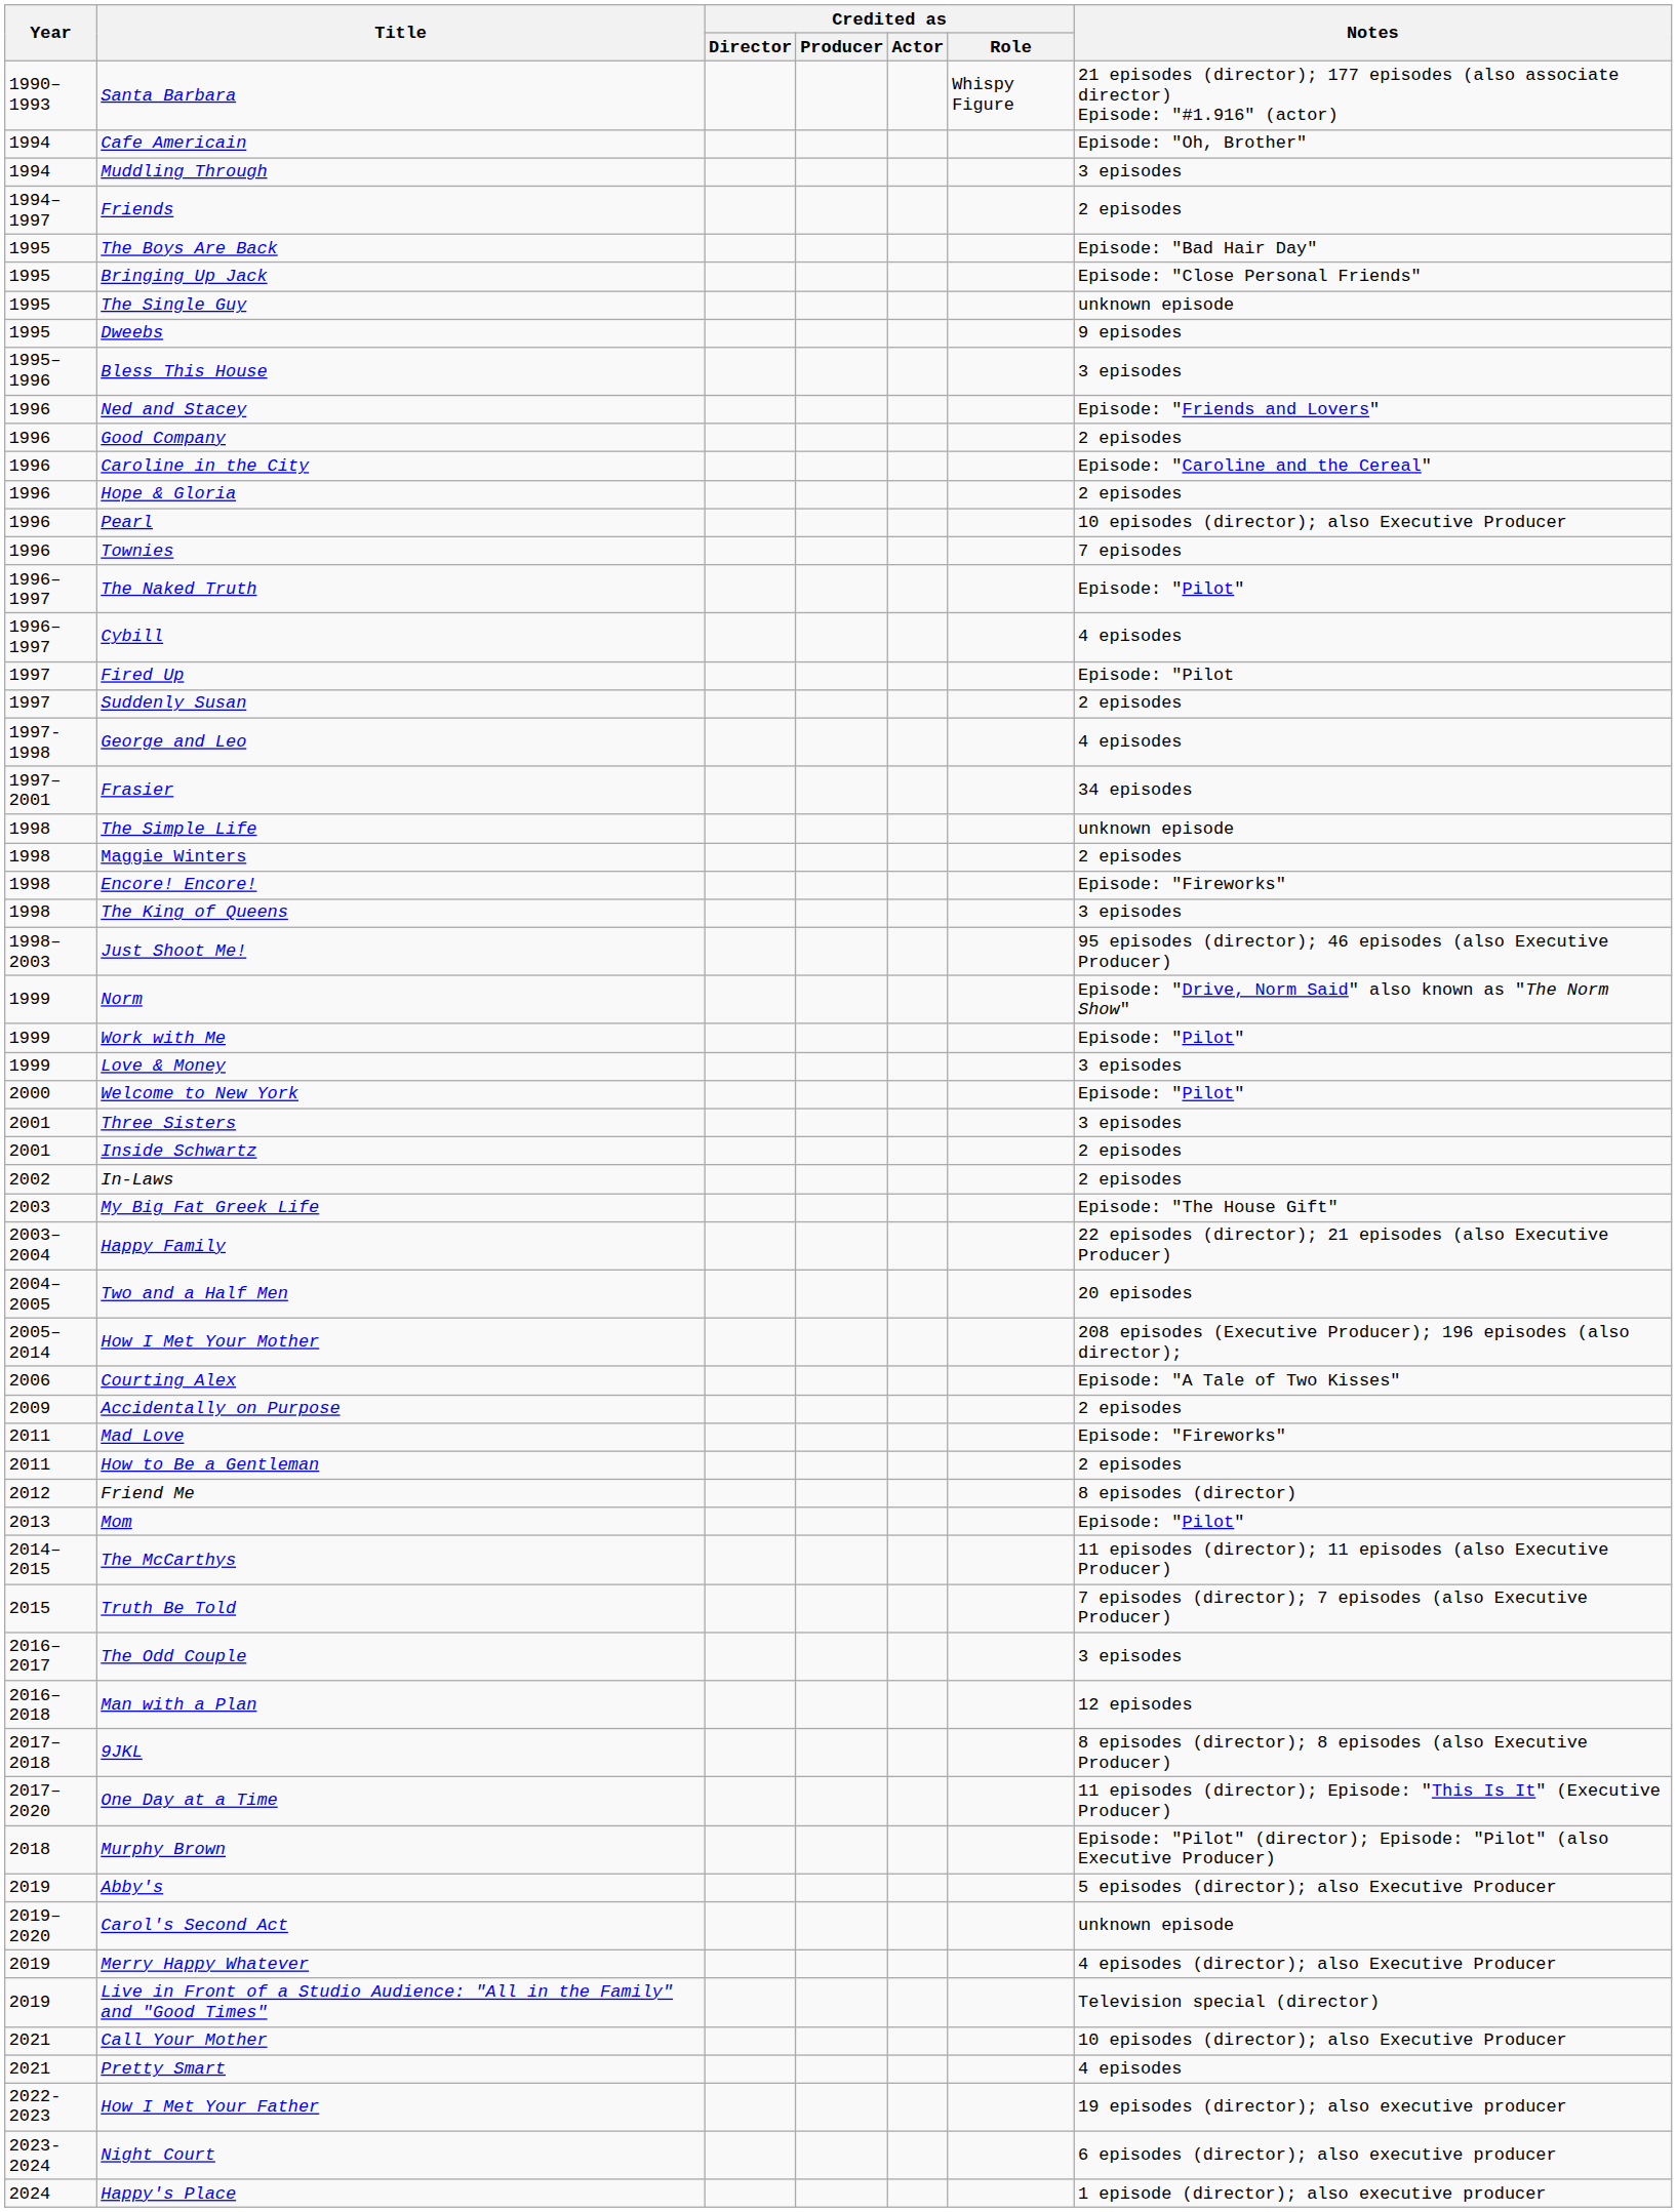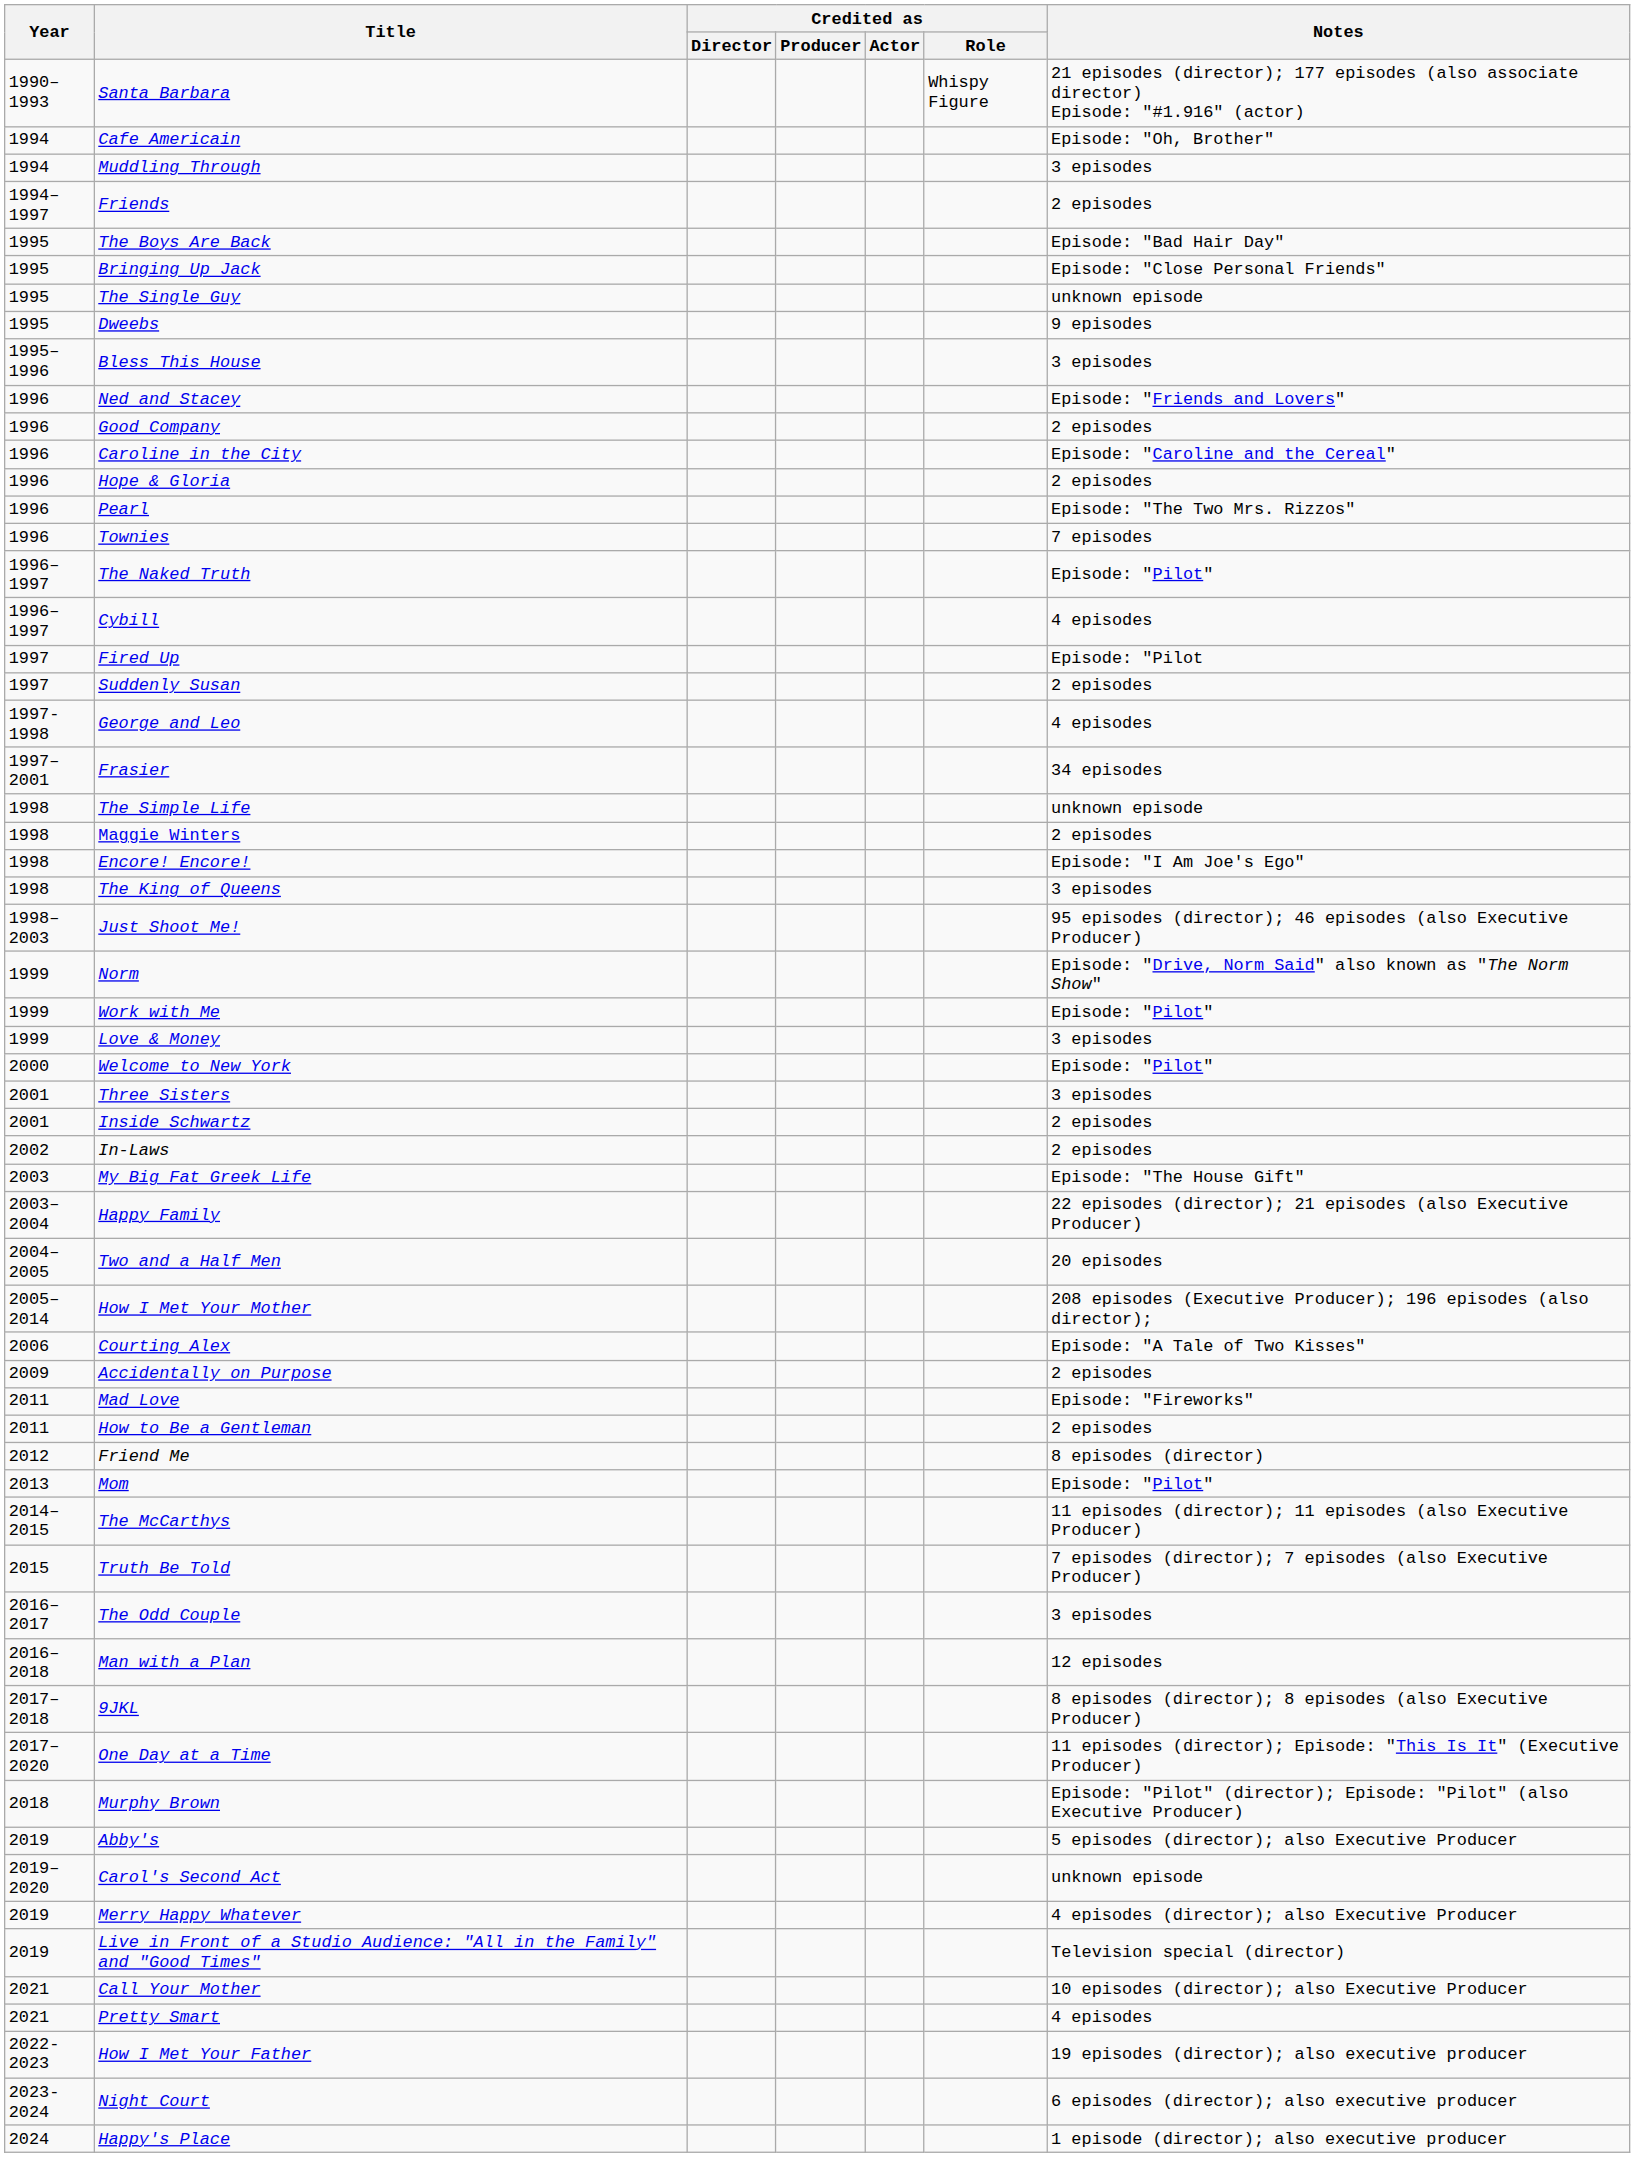Pearl | Notes: 10 episodes (director); also Executive Producer -> Episode: "The Two Mrs. Rizzos"
Encore! Encore! | Notes: Episode: "Fireworks" -> Episode: "I Am Joe's Ego"
